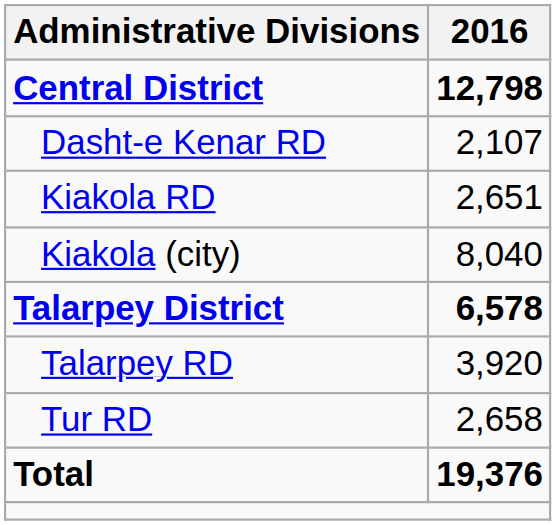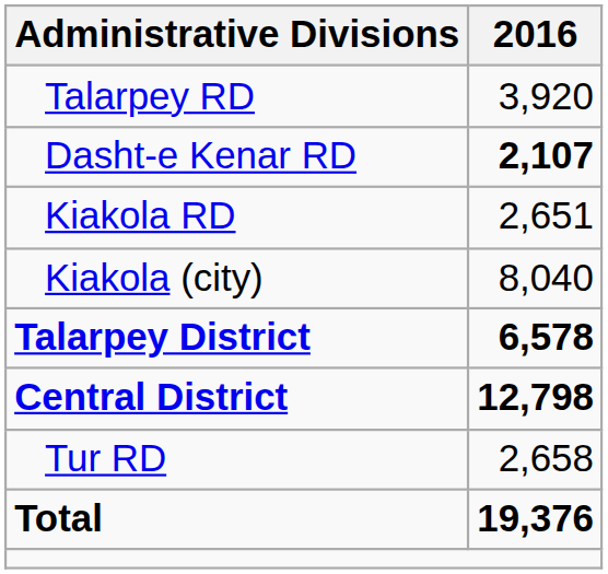rows swapped: Central District <-> Talarpey RD
Dasht-e Kenar RD | 2016: normal -> bold
